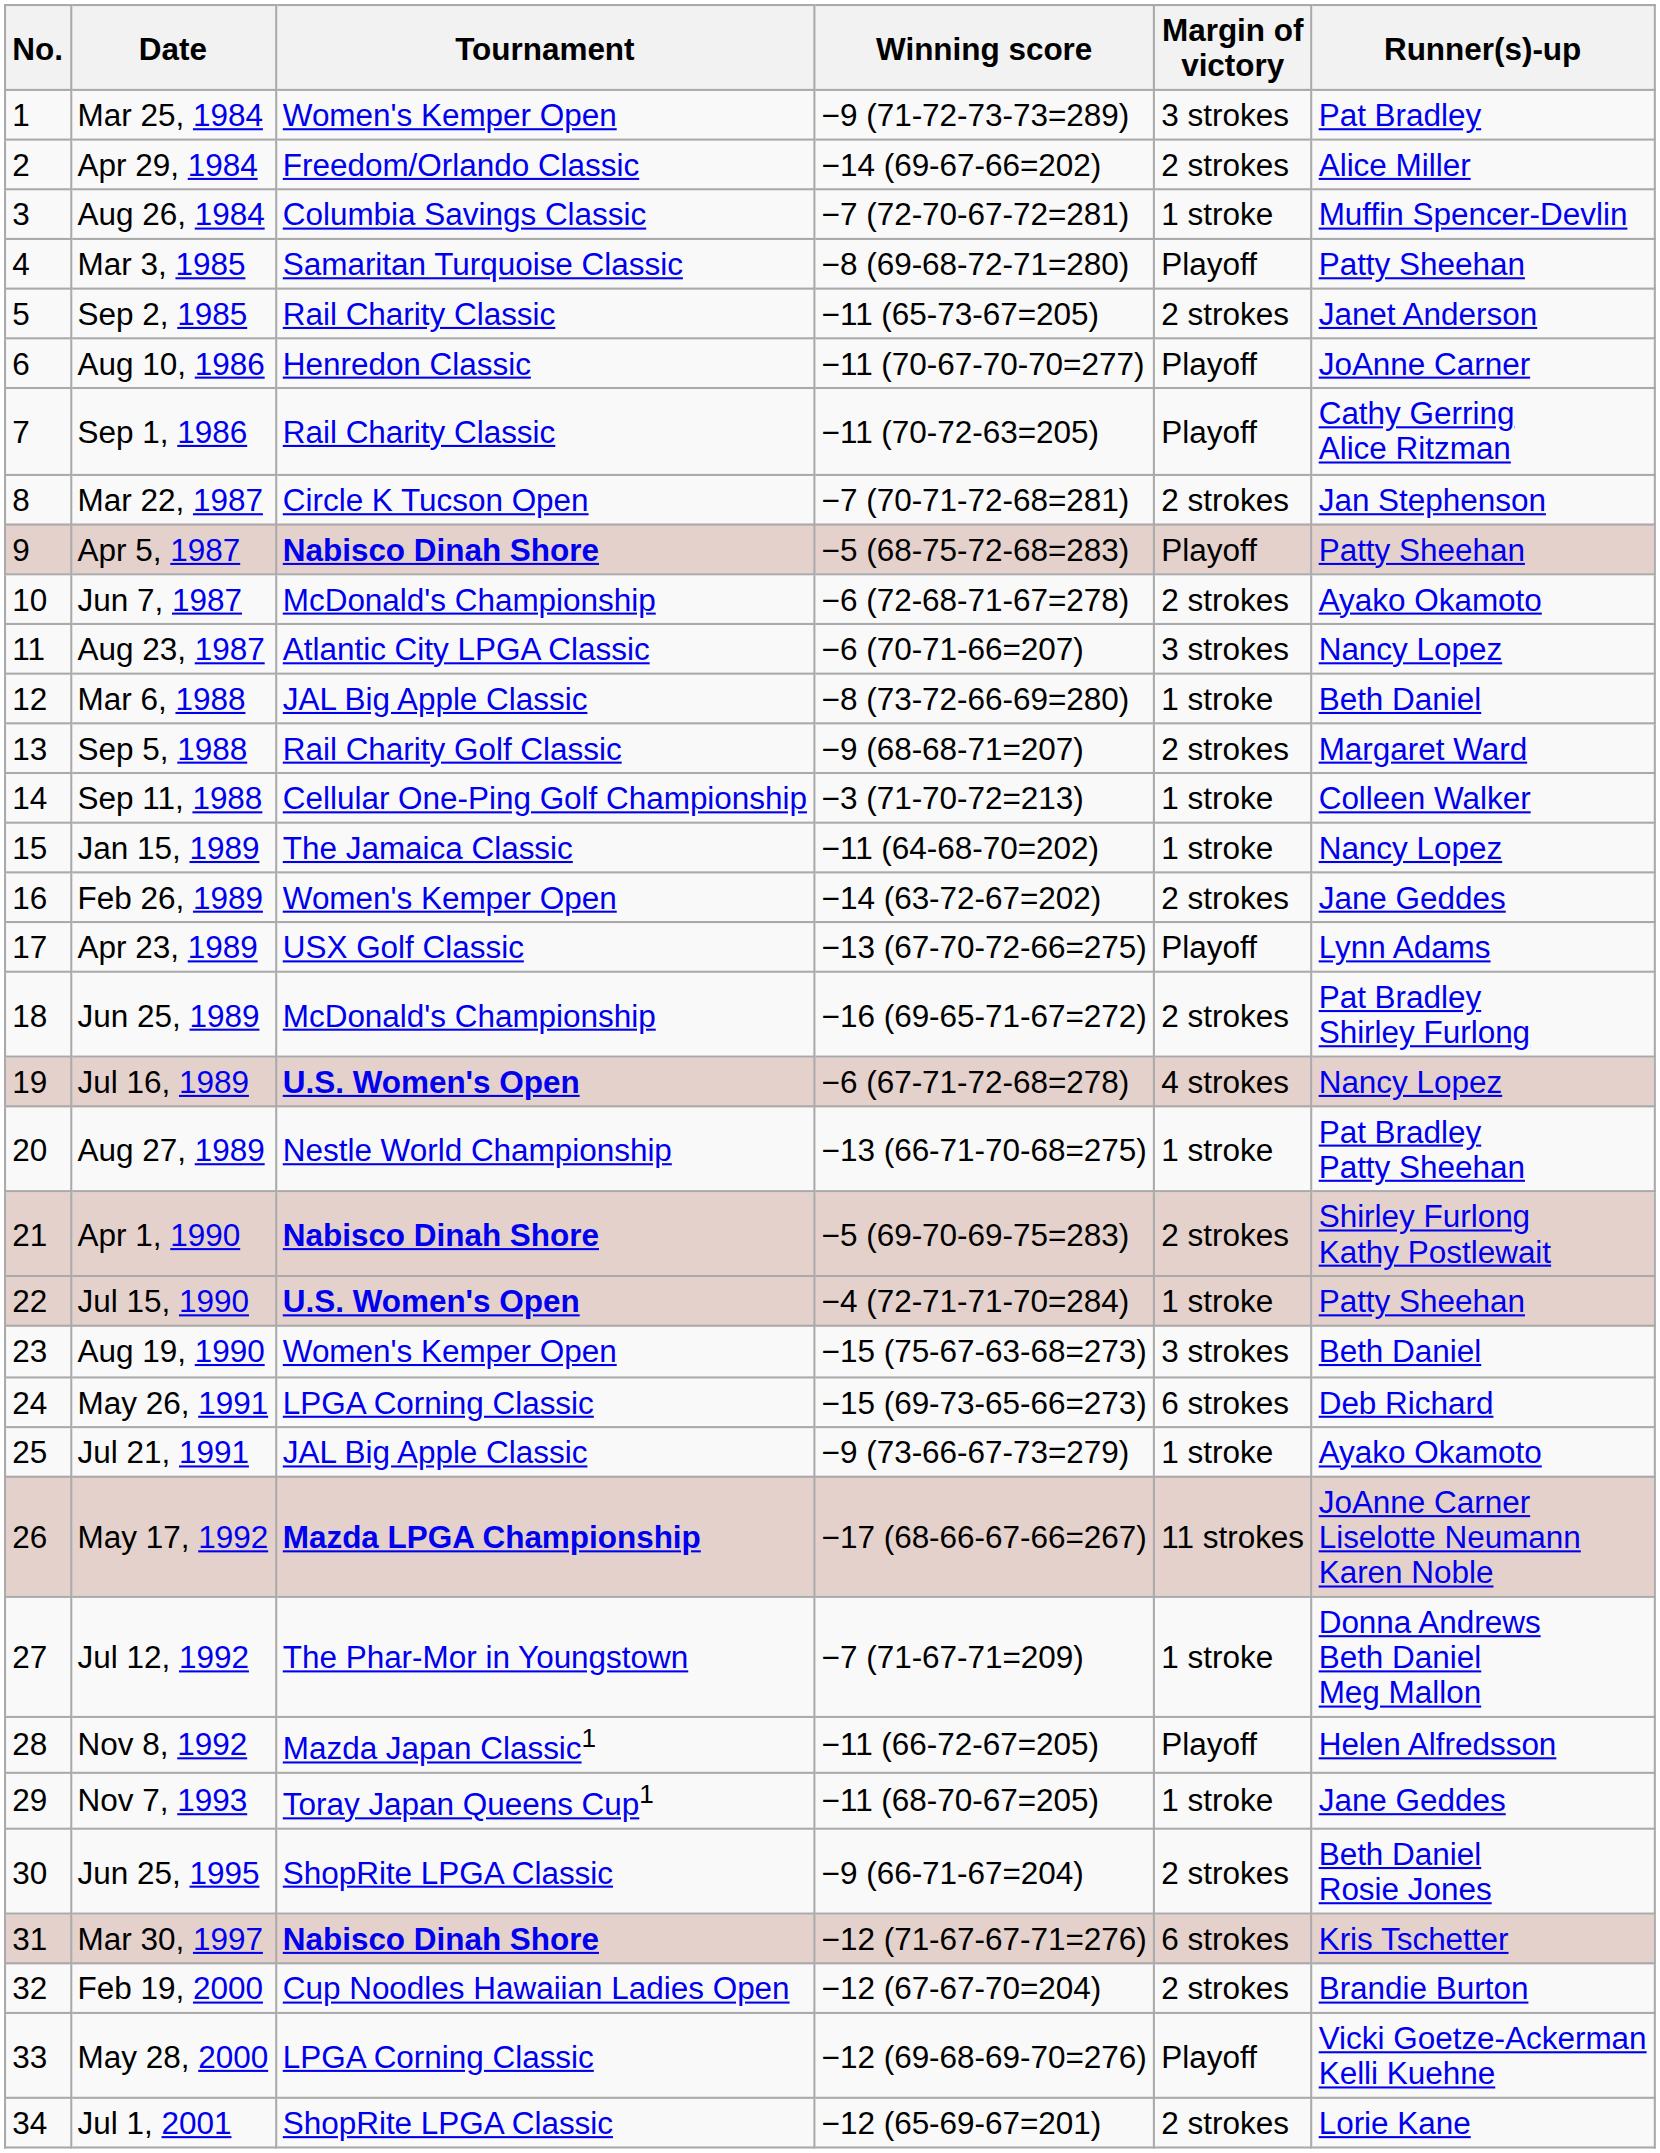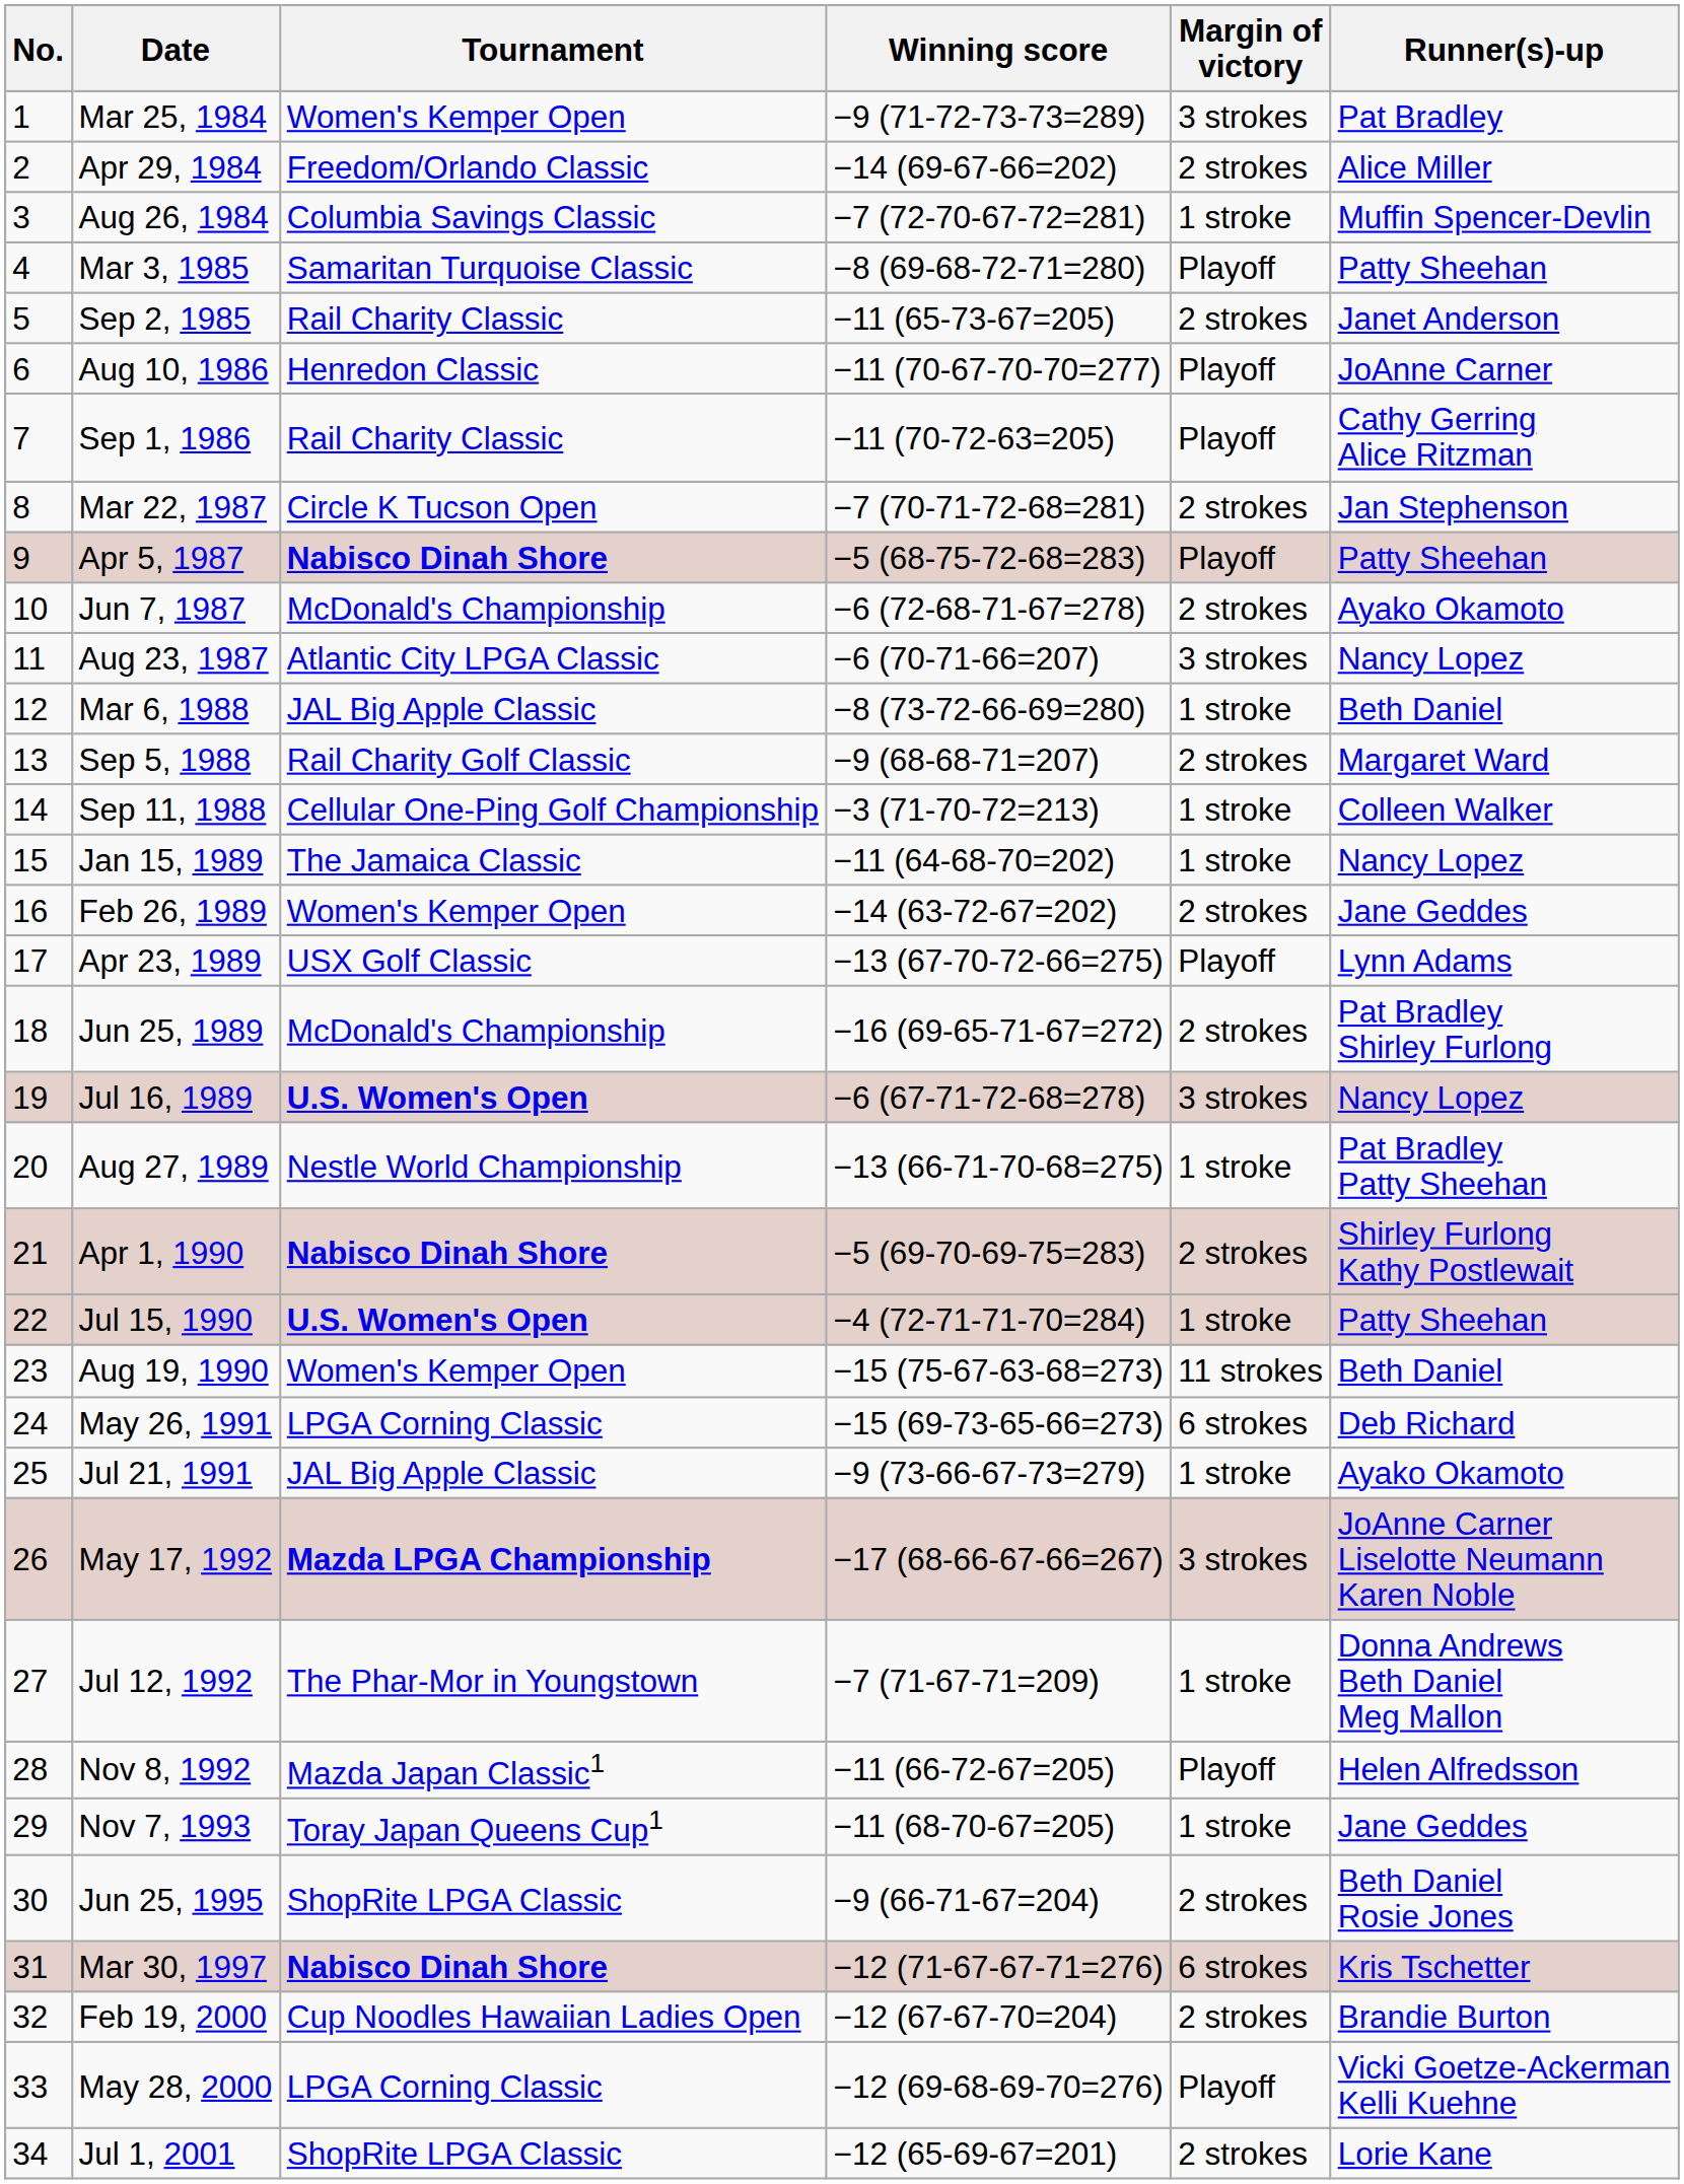Jul 16, 1989 | Margin of victory: 4 strokes -> 3 strokes
Aug 19, 1990 | Margin of victory: 3 strokes -> 11 strokes
May 17, 1992 | Margin of victory: 11 strokes -> 3 strokes
